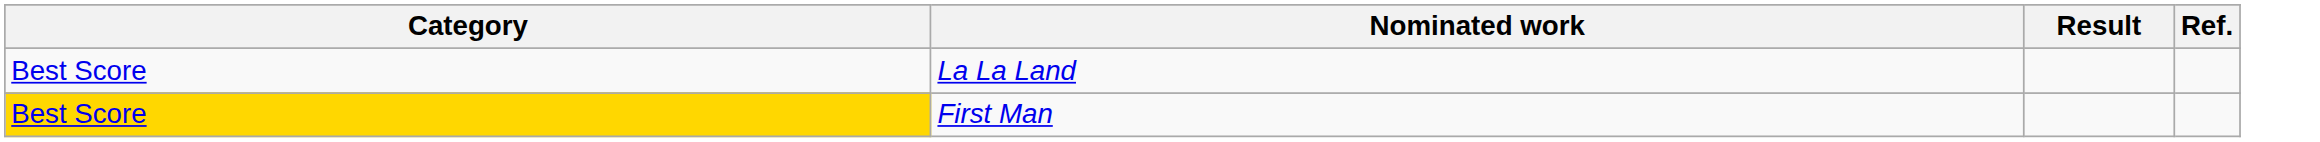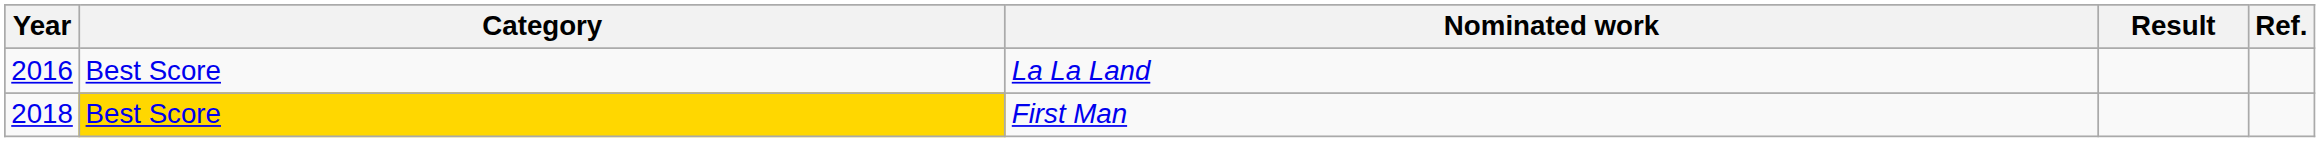+ column: Year | 2016 | 2018
